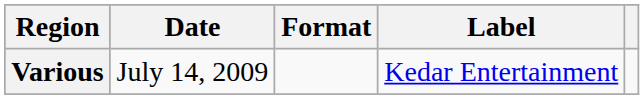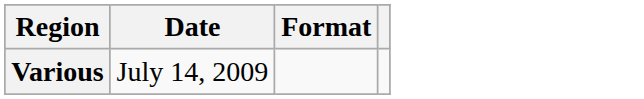- column: Label | Kedar Entertainment
